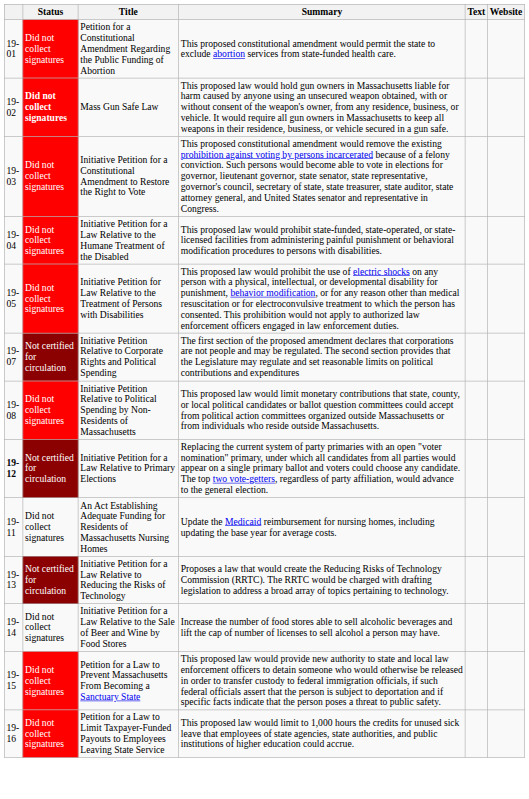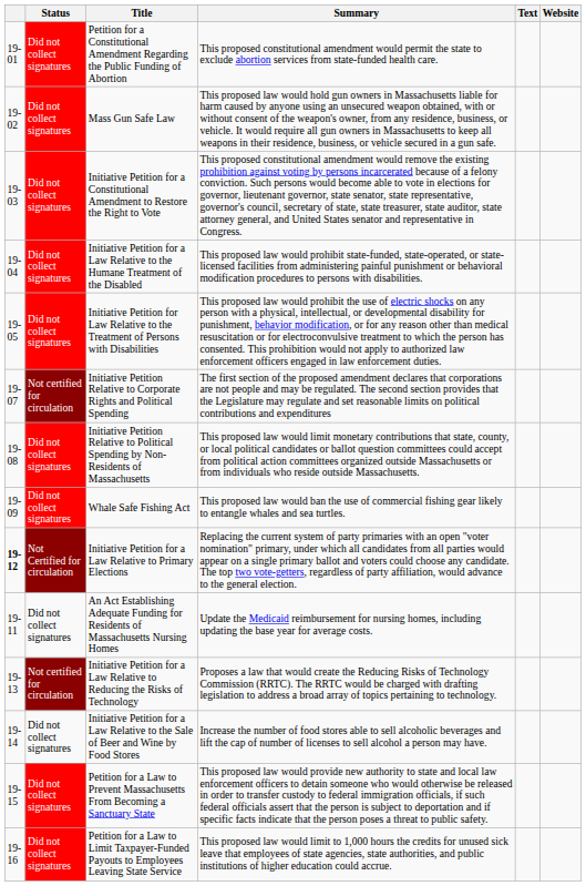Mass Gun Safe Law | Status: bold -> normal
+ row: 19-09 | Did not collect signatures | Whale Safe Fishing Act | This proposed law would ban the use of commercial fishing gear likely to entangle whales and sea turtles.
Initiative Petition for a Law Relative to Primary Elections | Status: Not certified for circulation -> Not Certified for circulation
